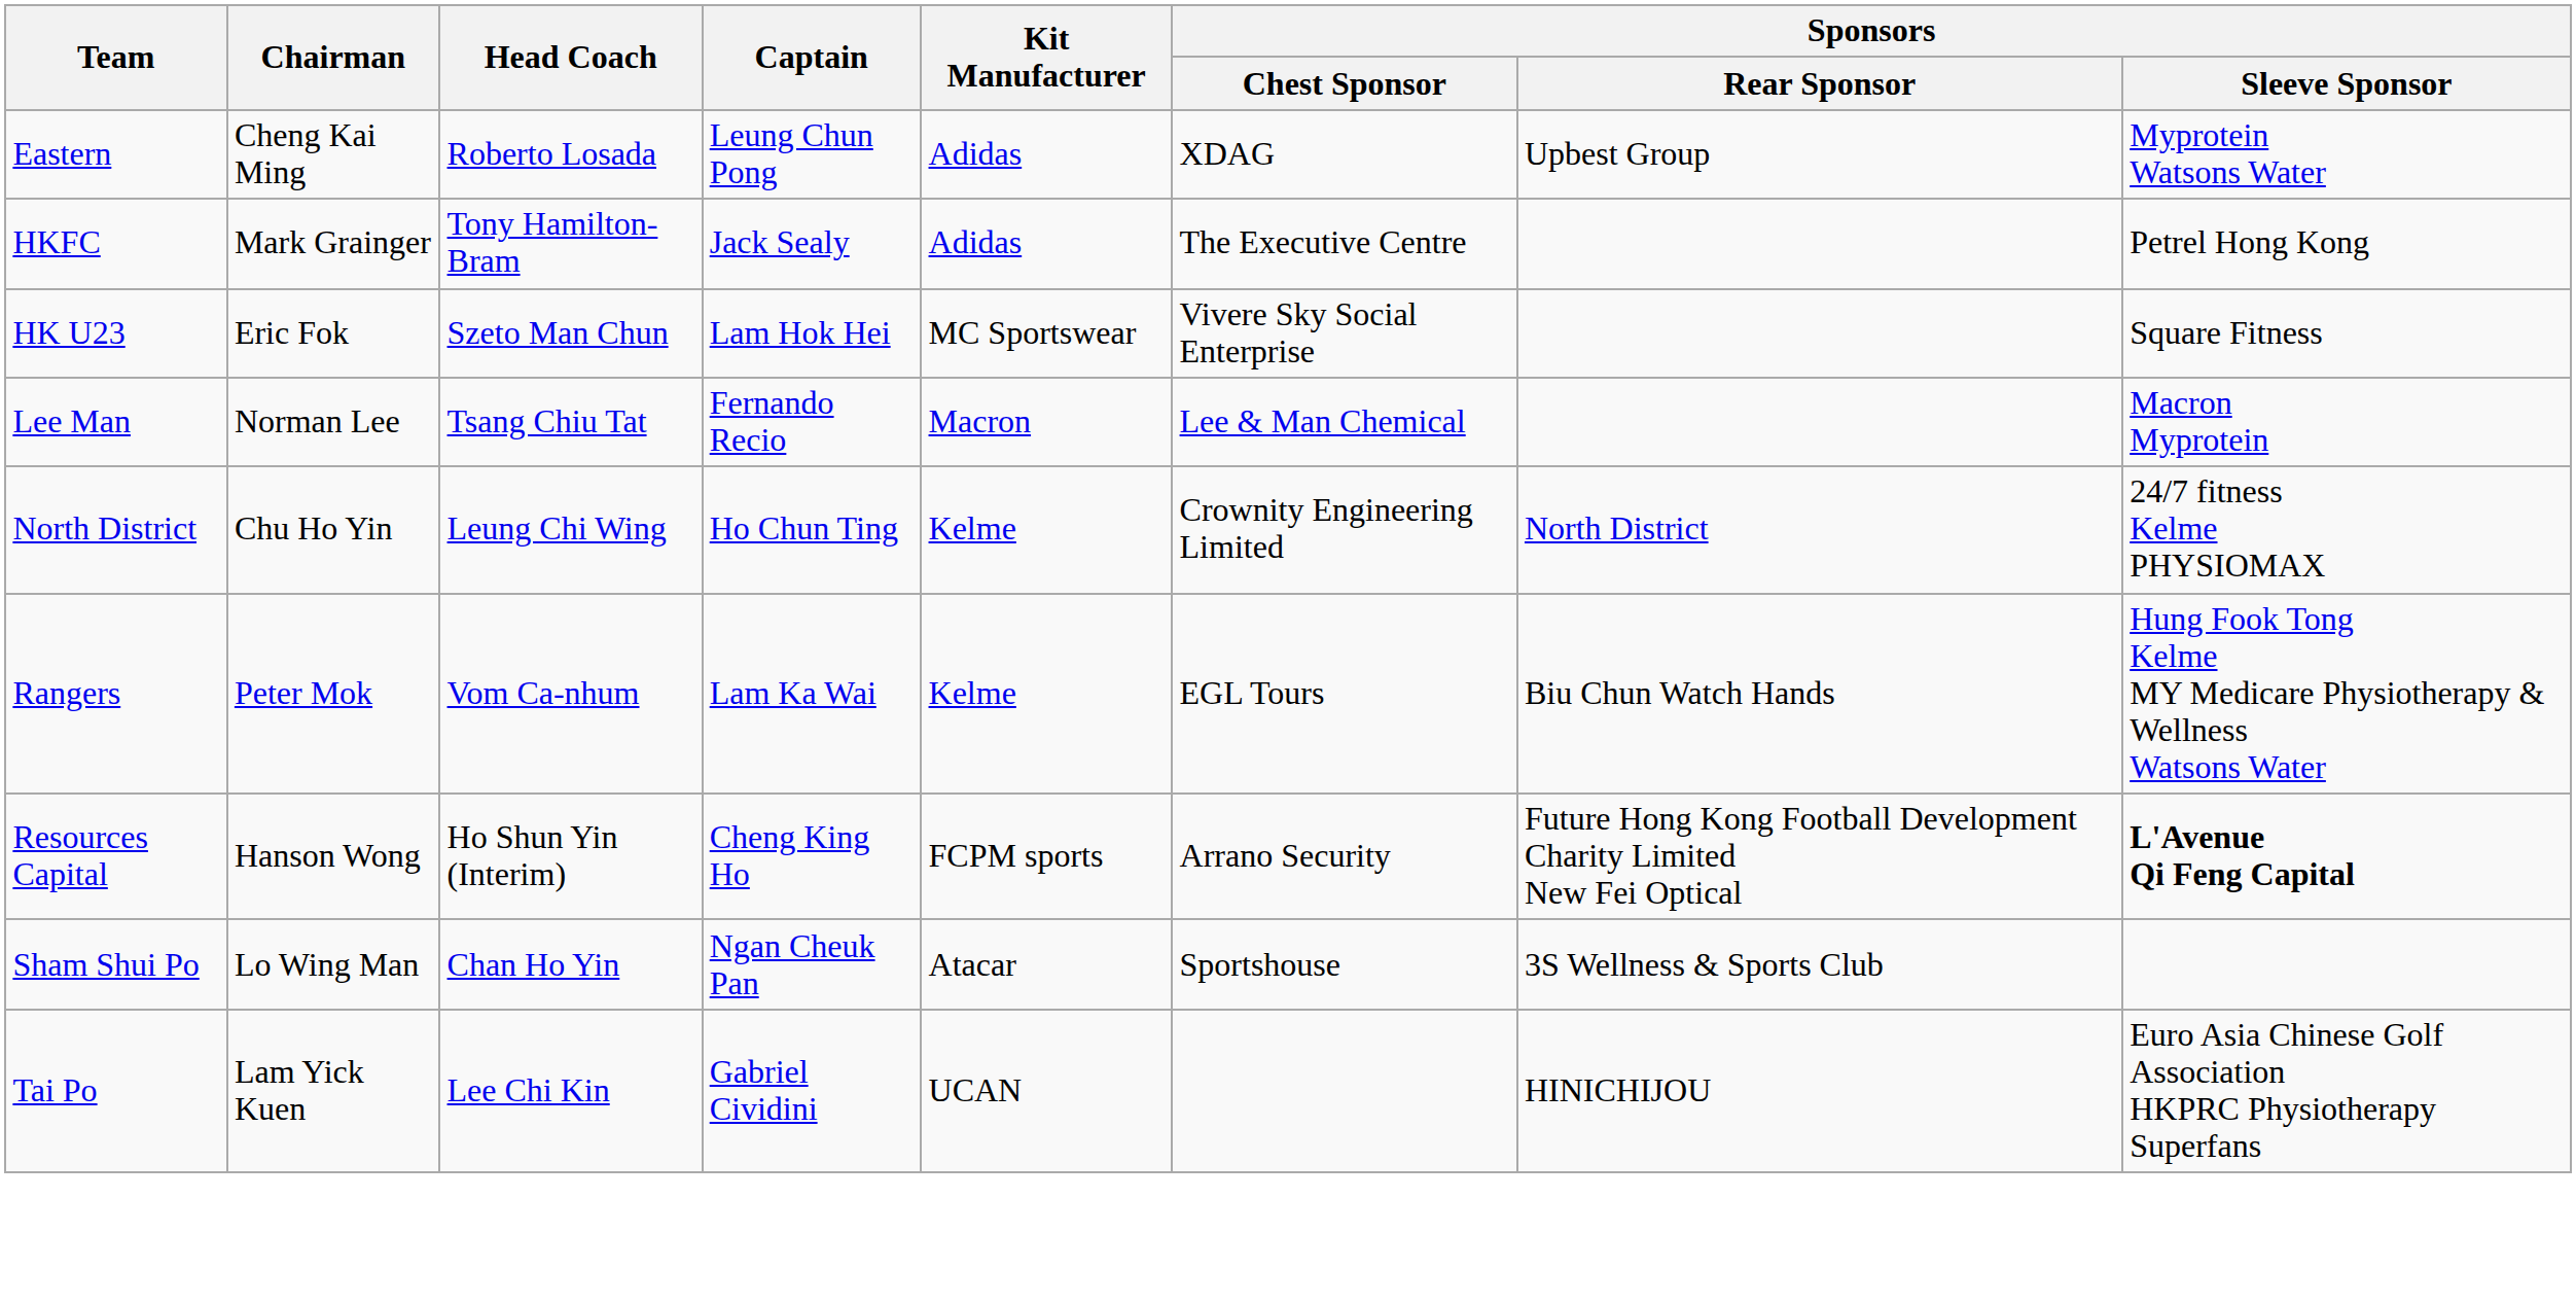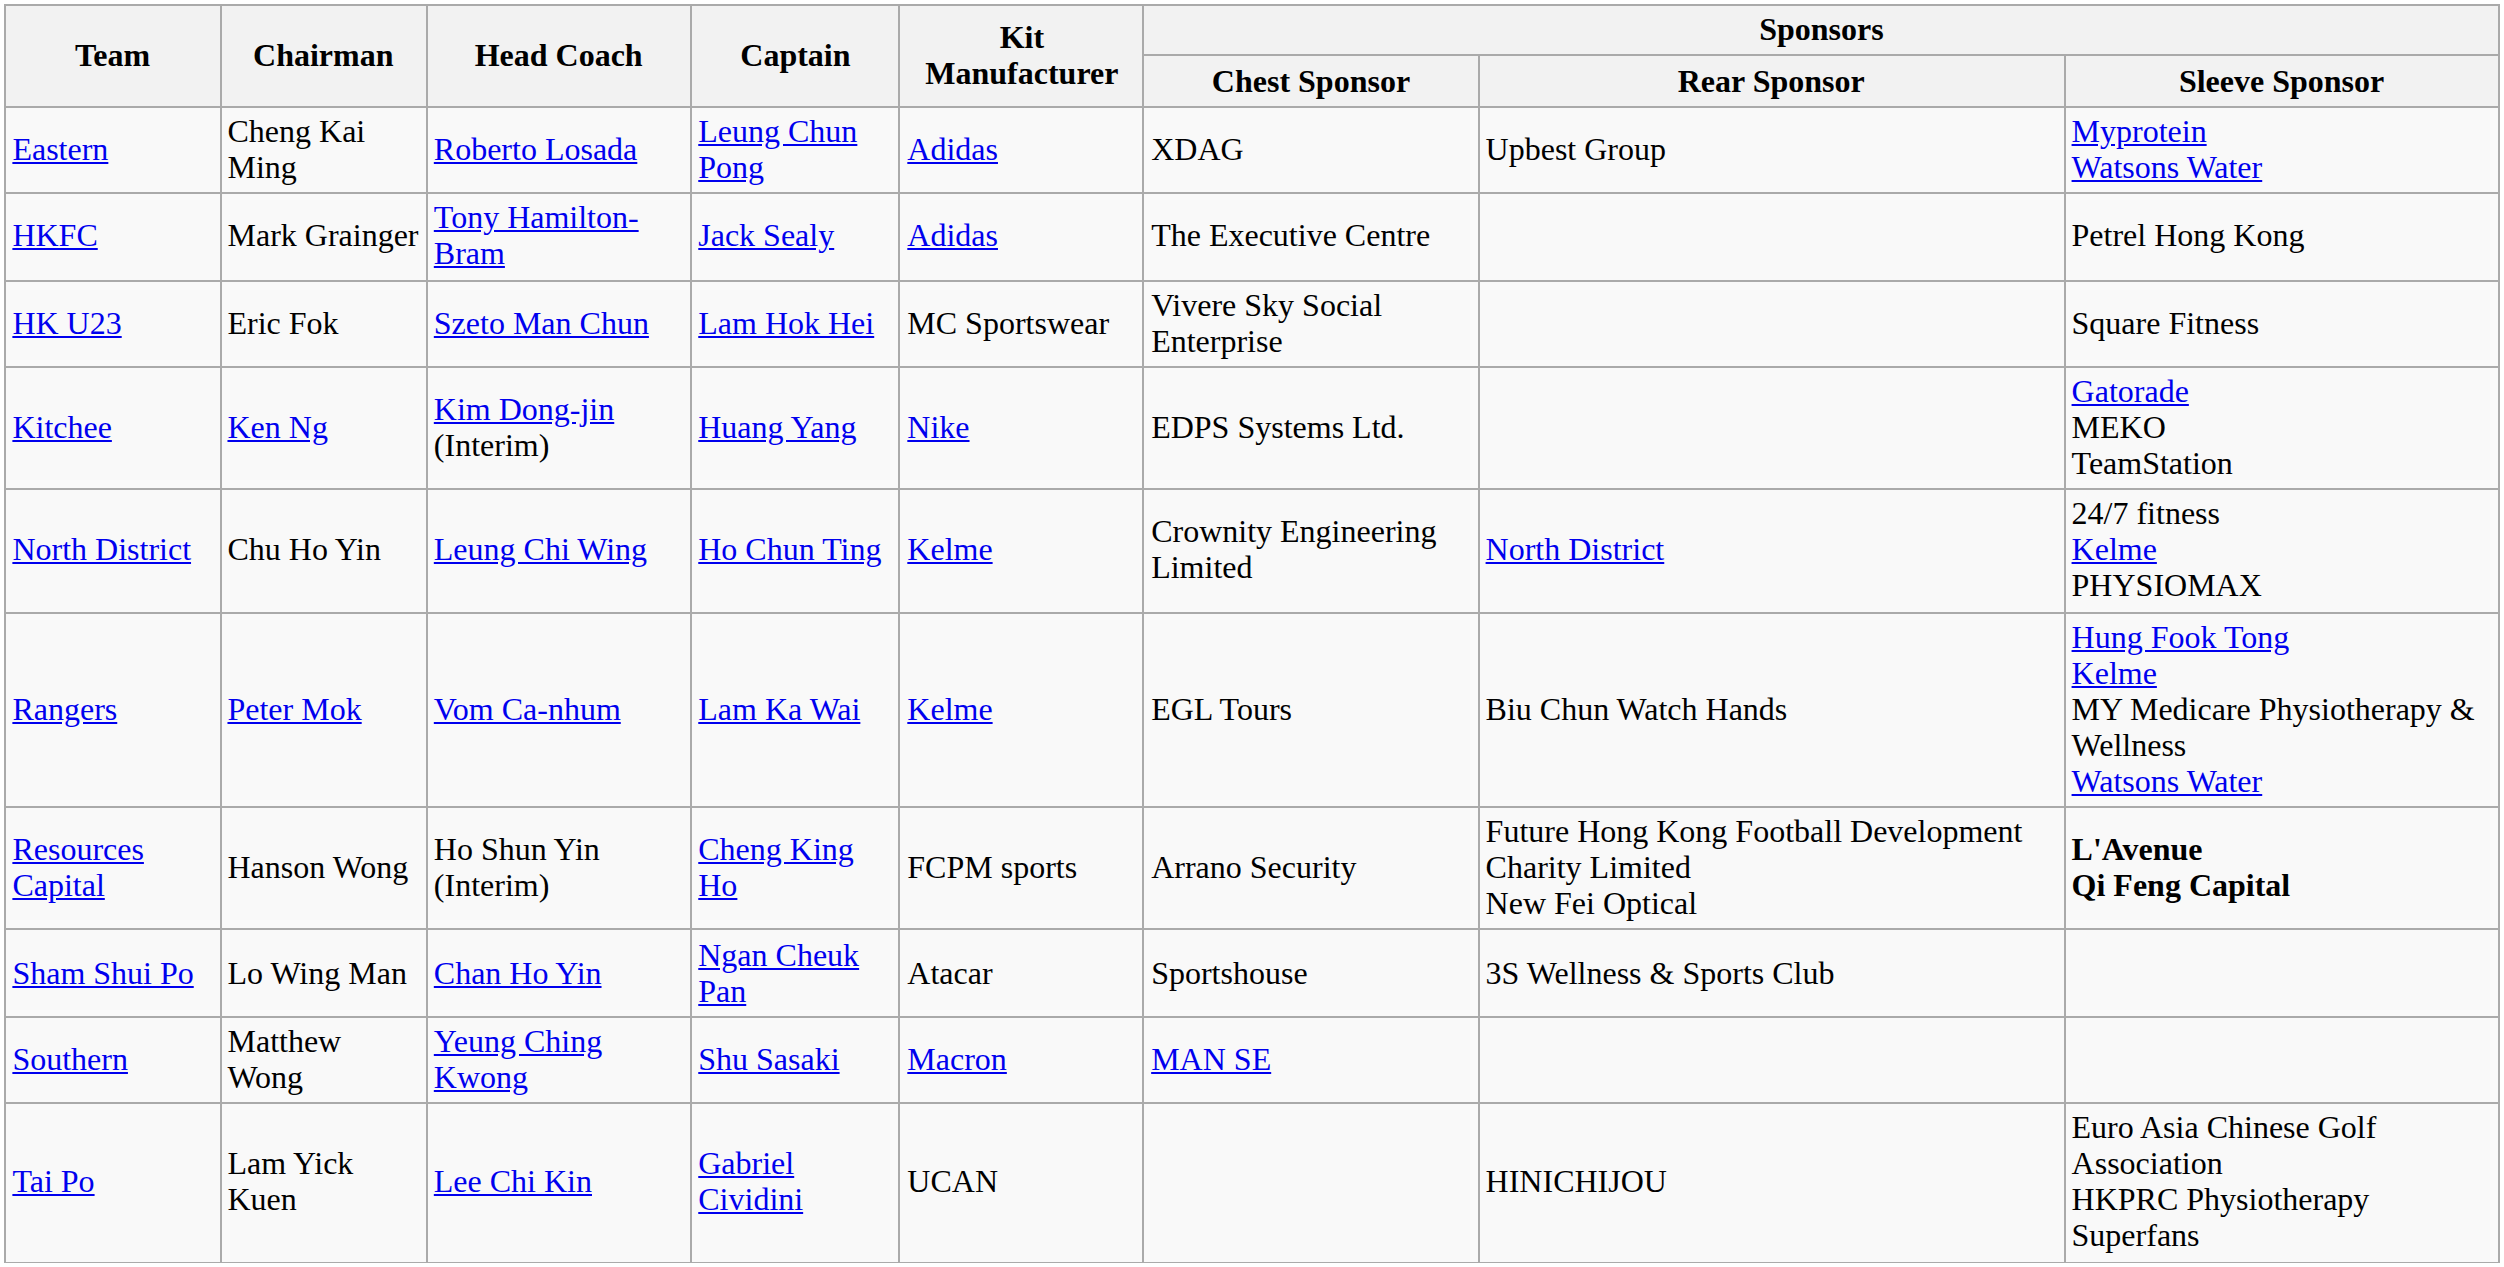+ row: Kitchee | Ken Ng | Kim Dong-jin (Interim) | Huang Yang | Nike | EDPS Systems Ltd. | Gatorade MEKO TeamStation
- row: Lee Man | Norman Lee | Tsang Chiu Tat | Fernando Recio | Macron | Lee & Man Chemical | Macron Myprotein
+ row: Southern | Matthew Wong | Yeung Ching Kwong | Shu Sasaki | Macron | MAN SE
